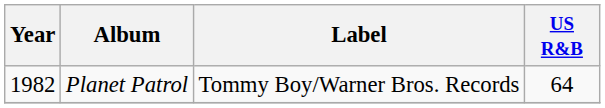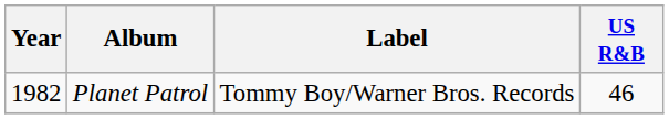Planet Patrol | US R&B: 64 -> 46
